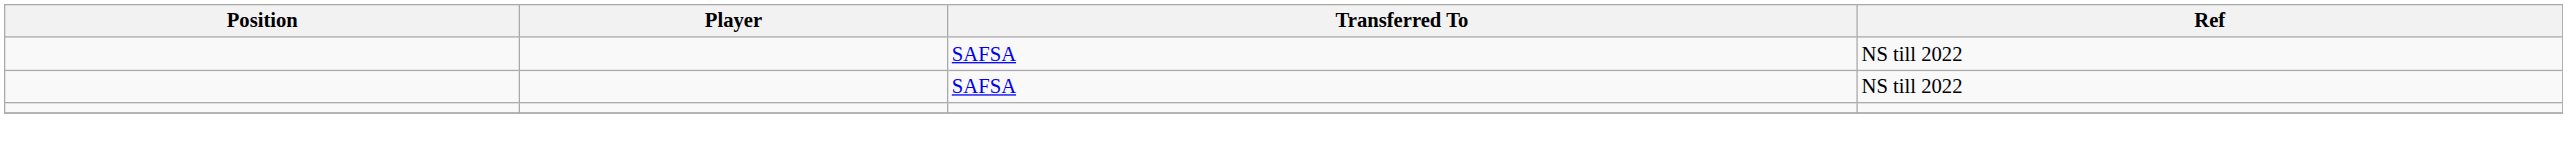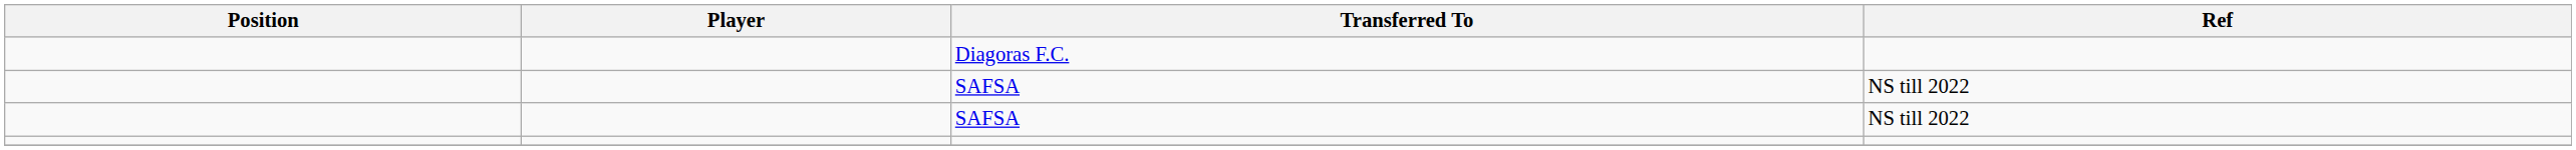+ row: Diagoras F.C.
